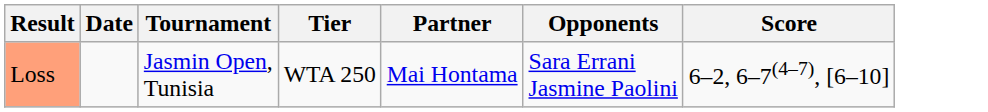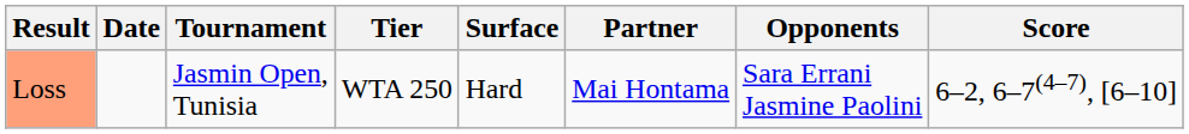+ column: Surface | Hard
